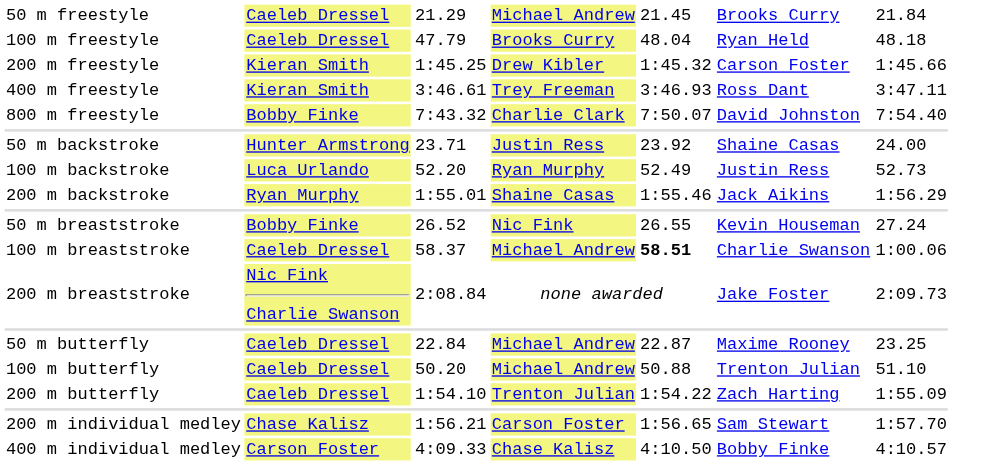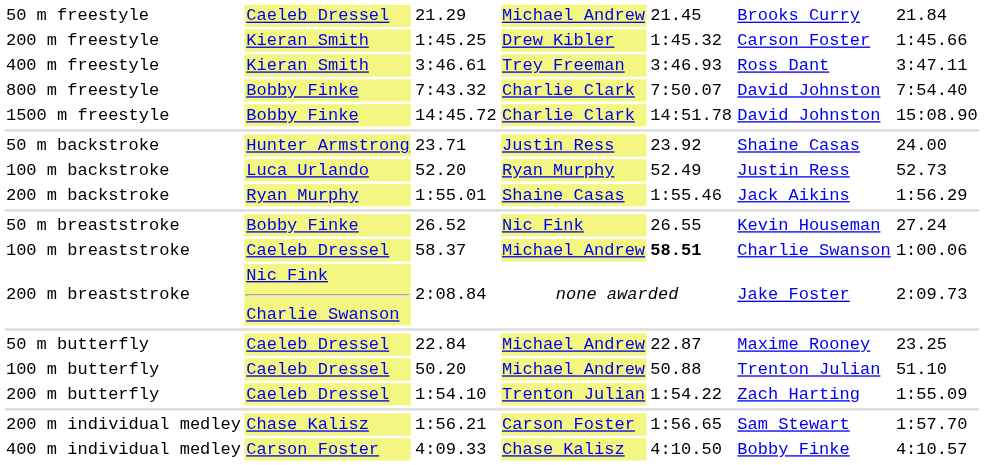- row: 100 m freestyle | Caeleb Dressel | 47.79 | Brooks Curry | 48.04 | Ryan Held | 48.18
+ row: 1500 m freestyle | Bobby Finke | 14:45.72 | Charlie Clark | 14:51.78 | David Johnston | 15:08.90
